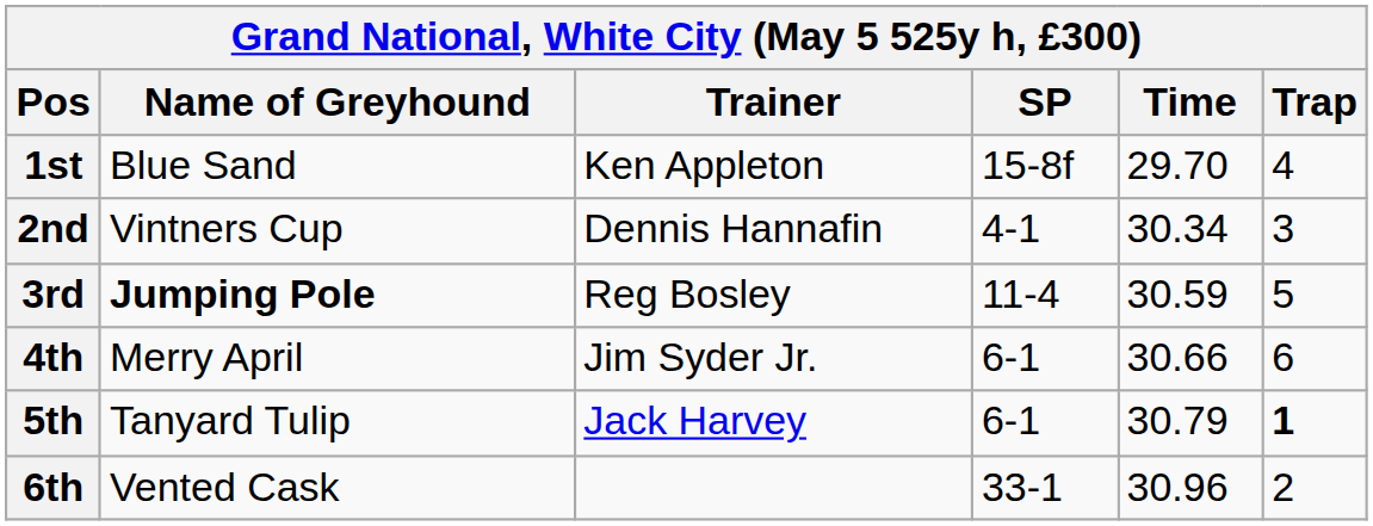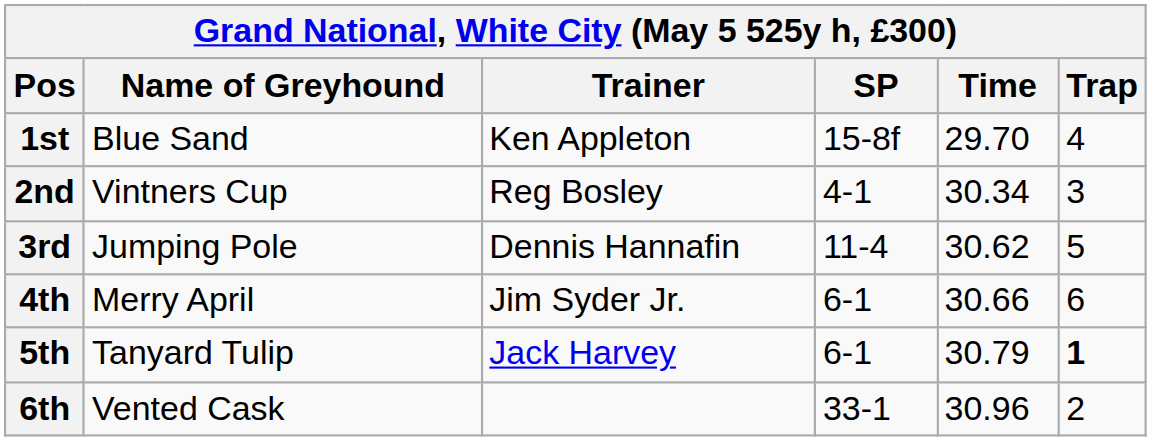2nd | Trainer: Dennis Hannafin -> Reg Bosley
3rd | Name of Greyhound: bold -> normal
3rd | Trainer: Reg Bosley -> Dennis Hannafin
3rd | Time: 30.59 -> 30.62
